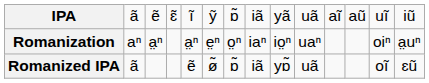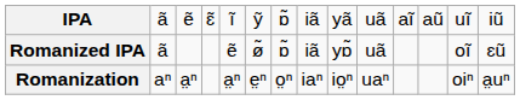rows swapped: Romanization <-> Romanized IPA
